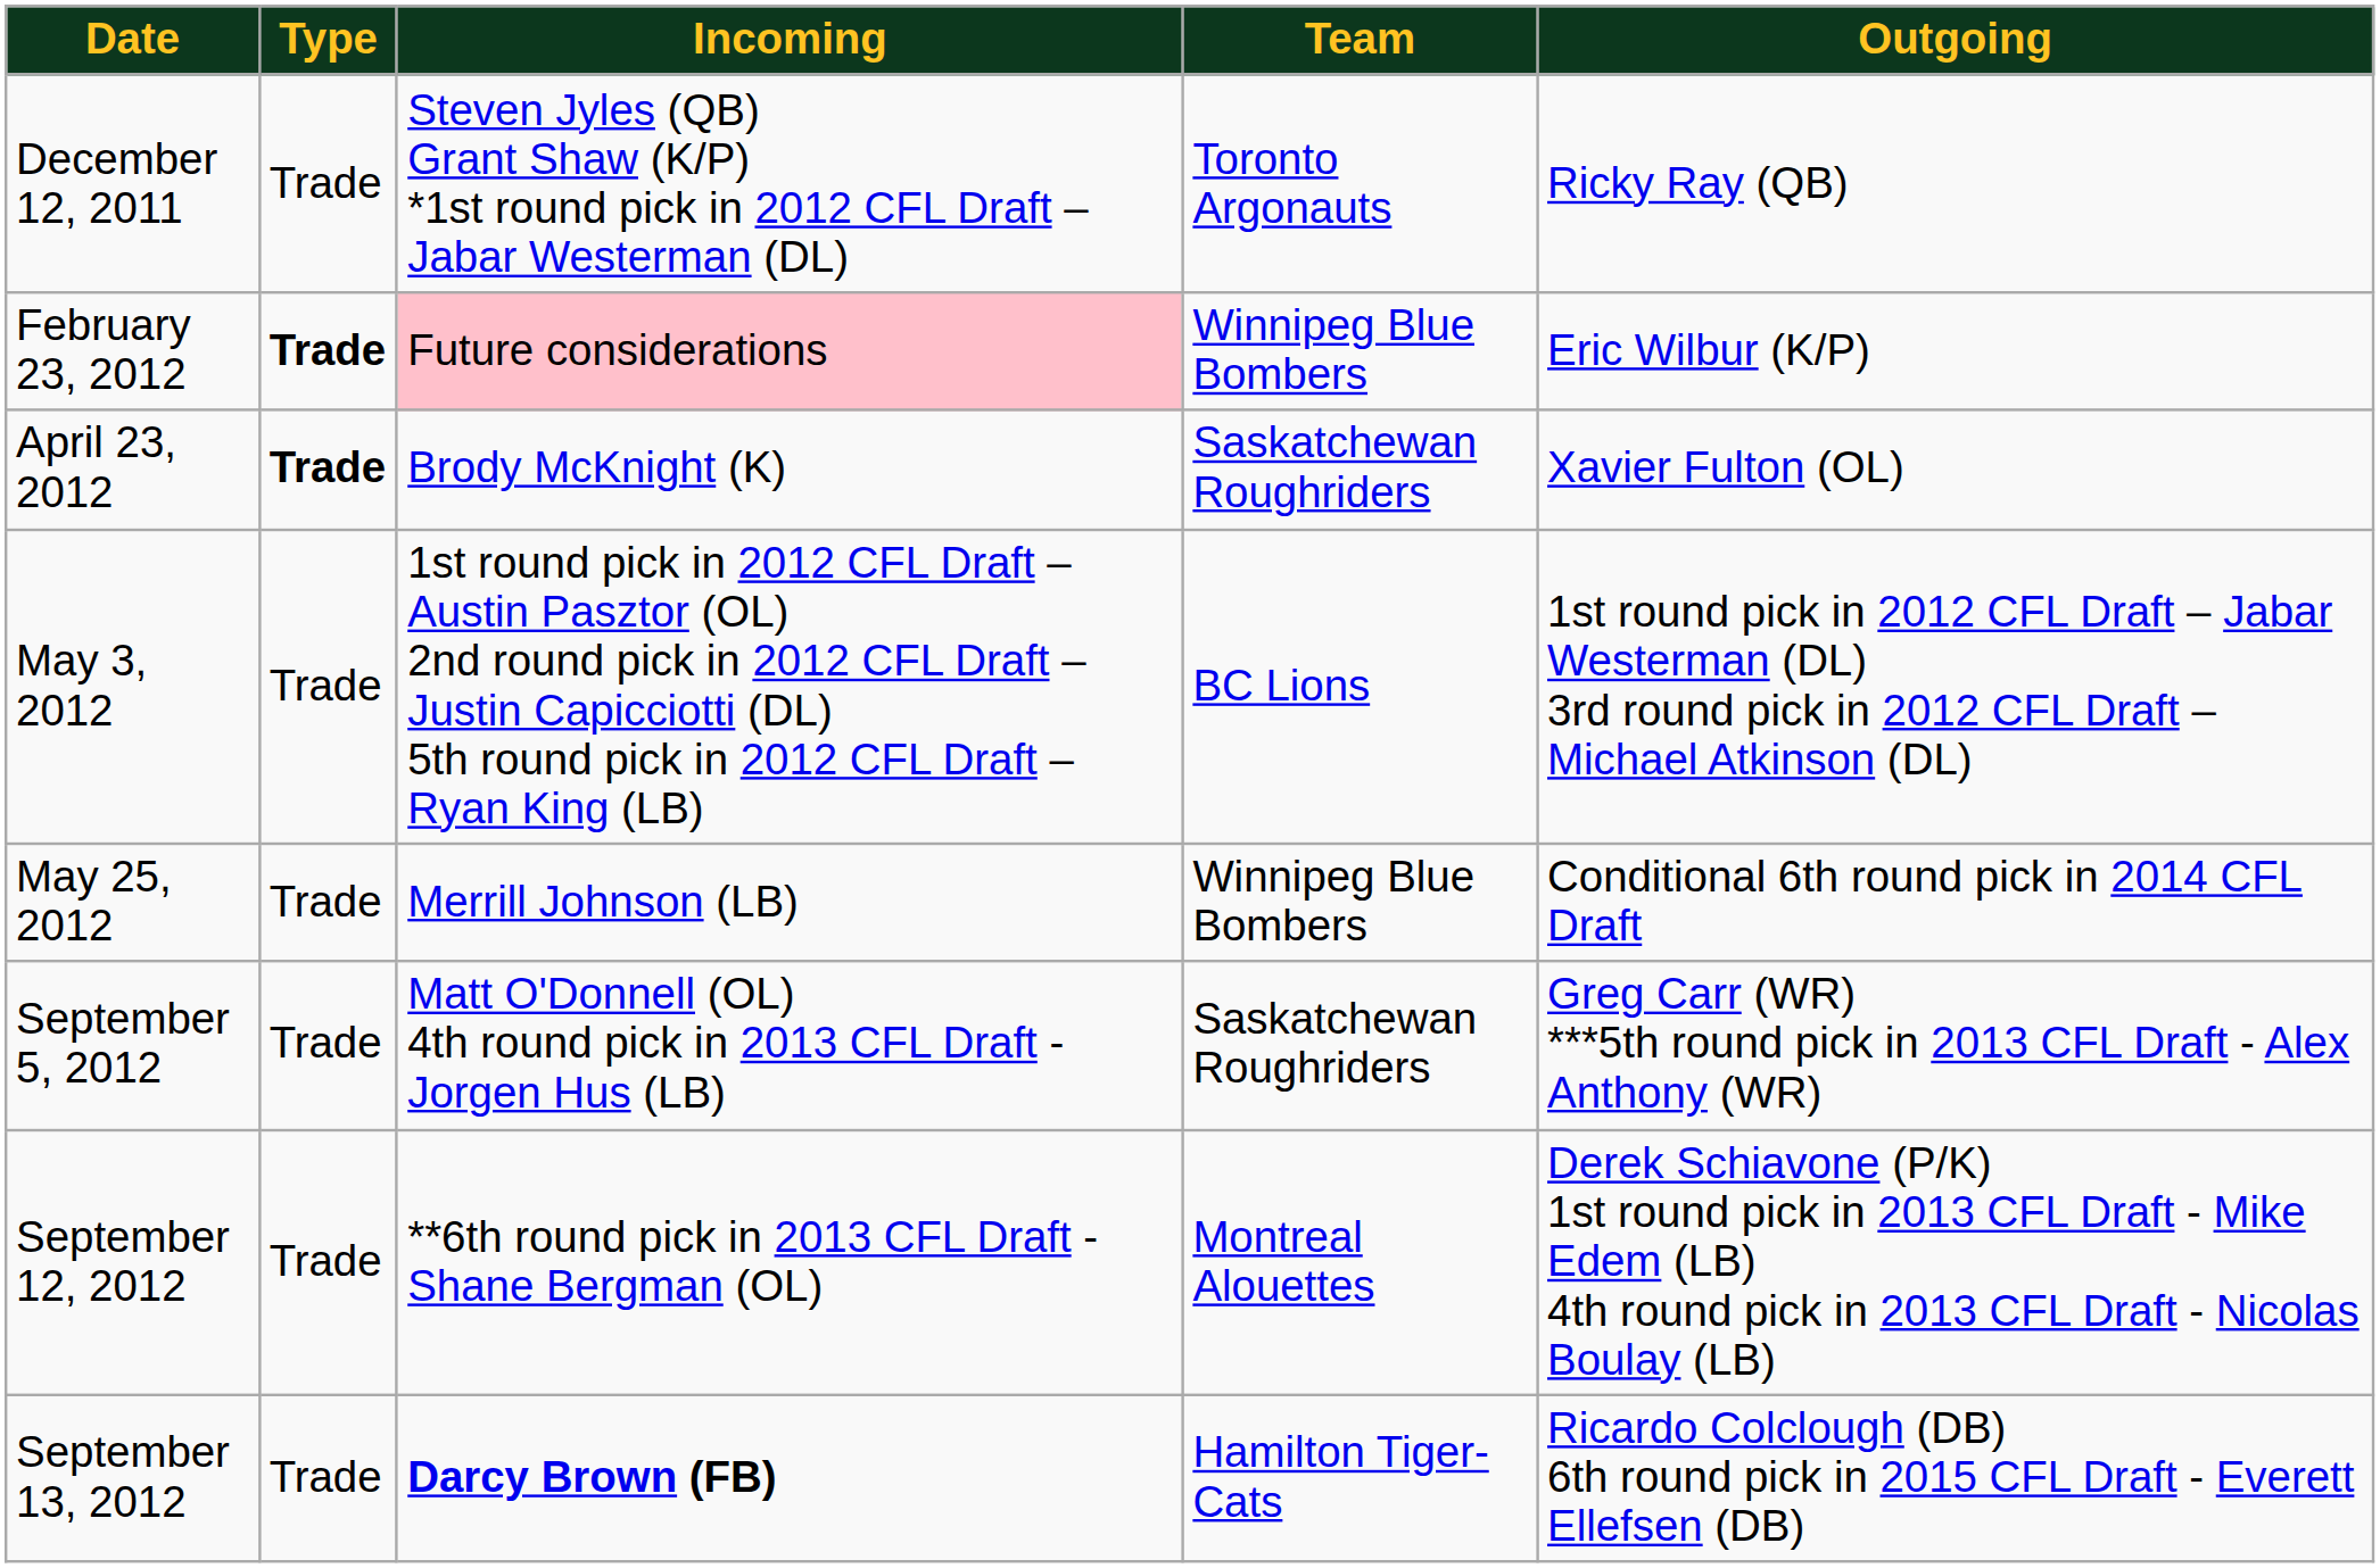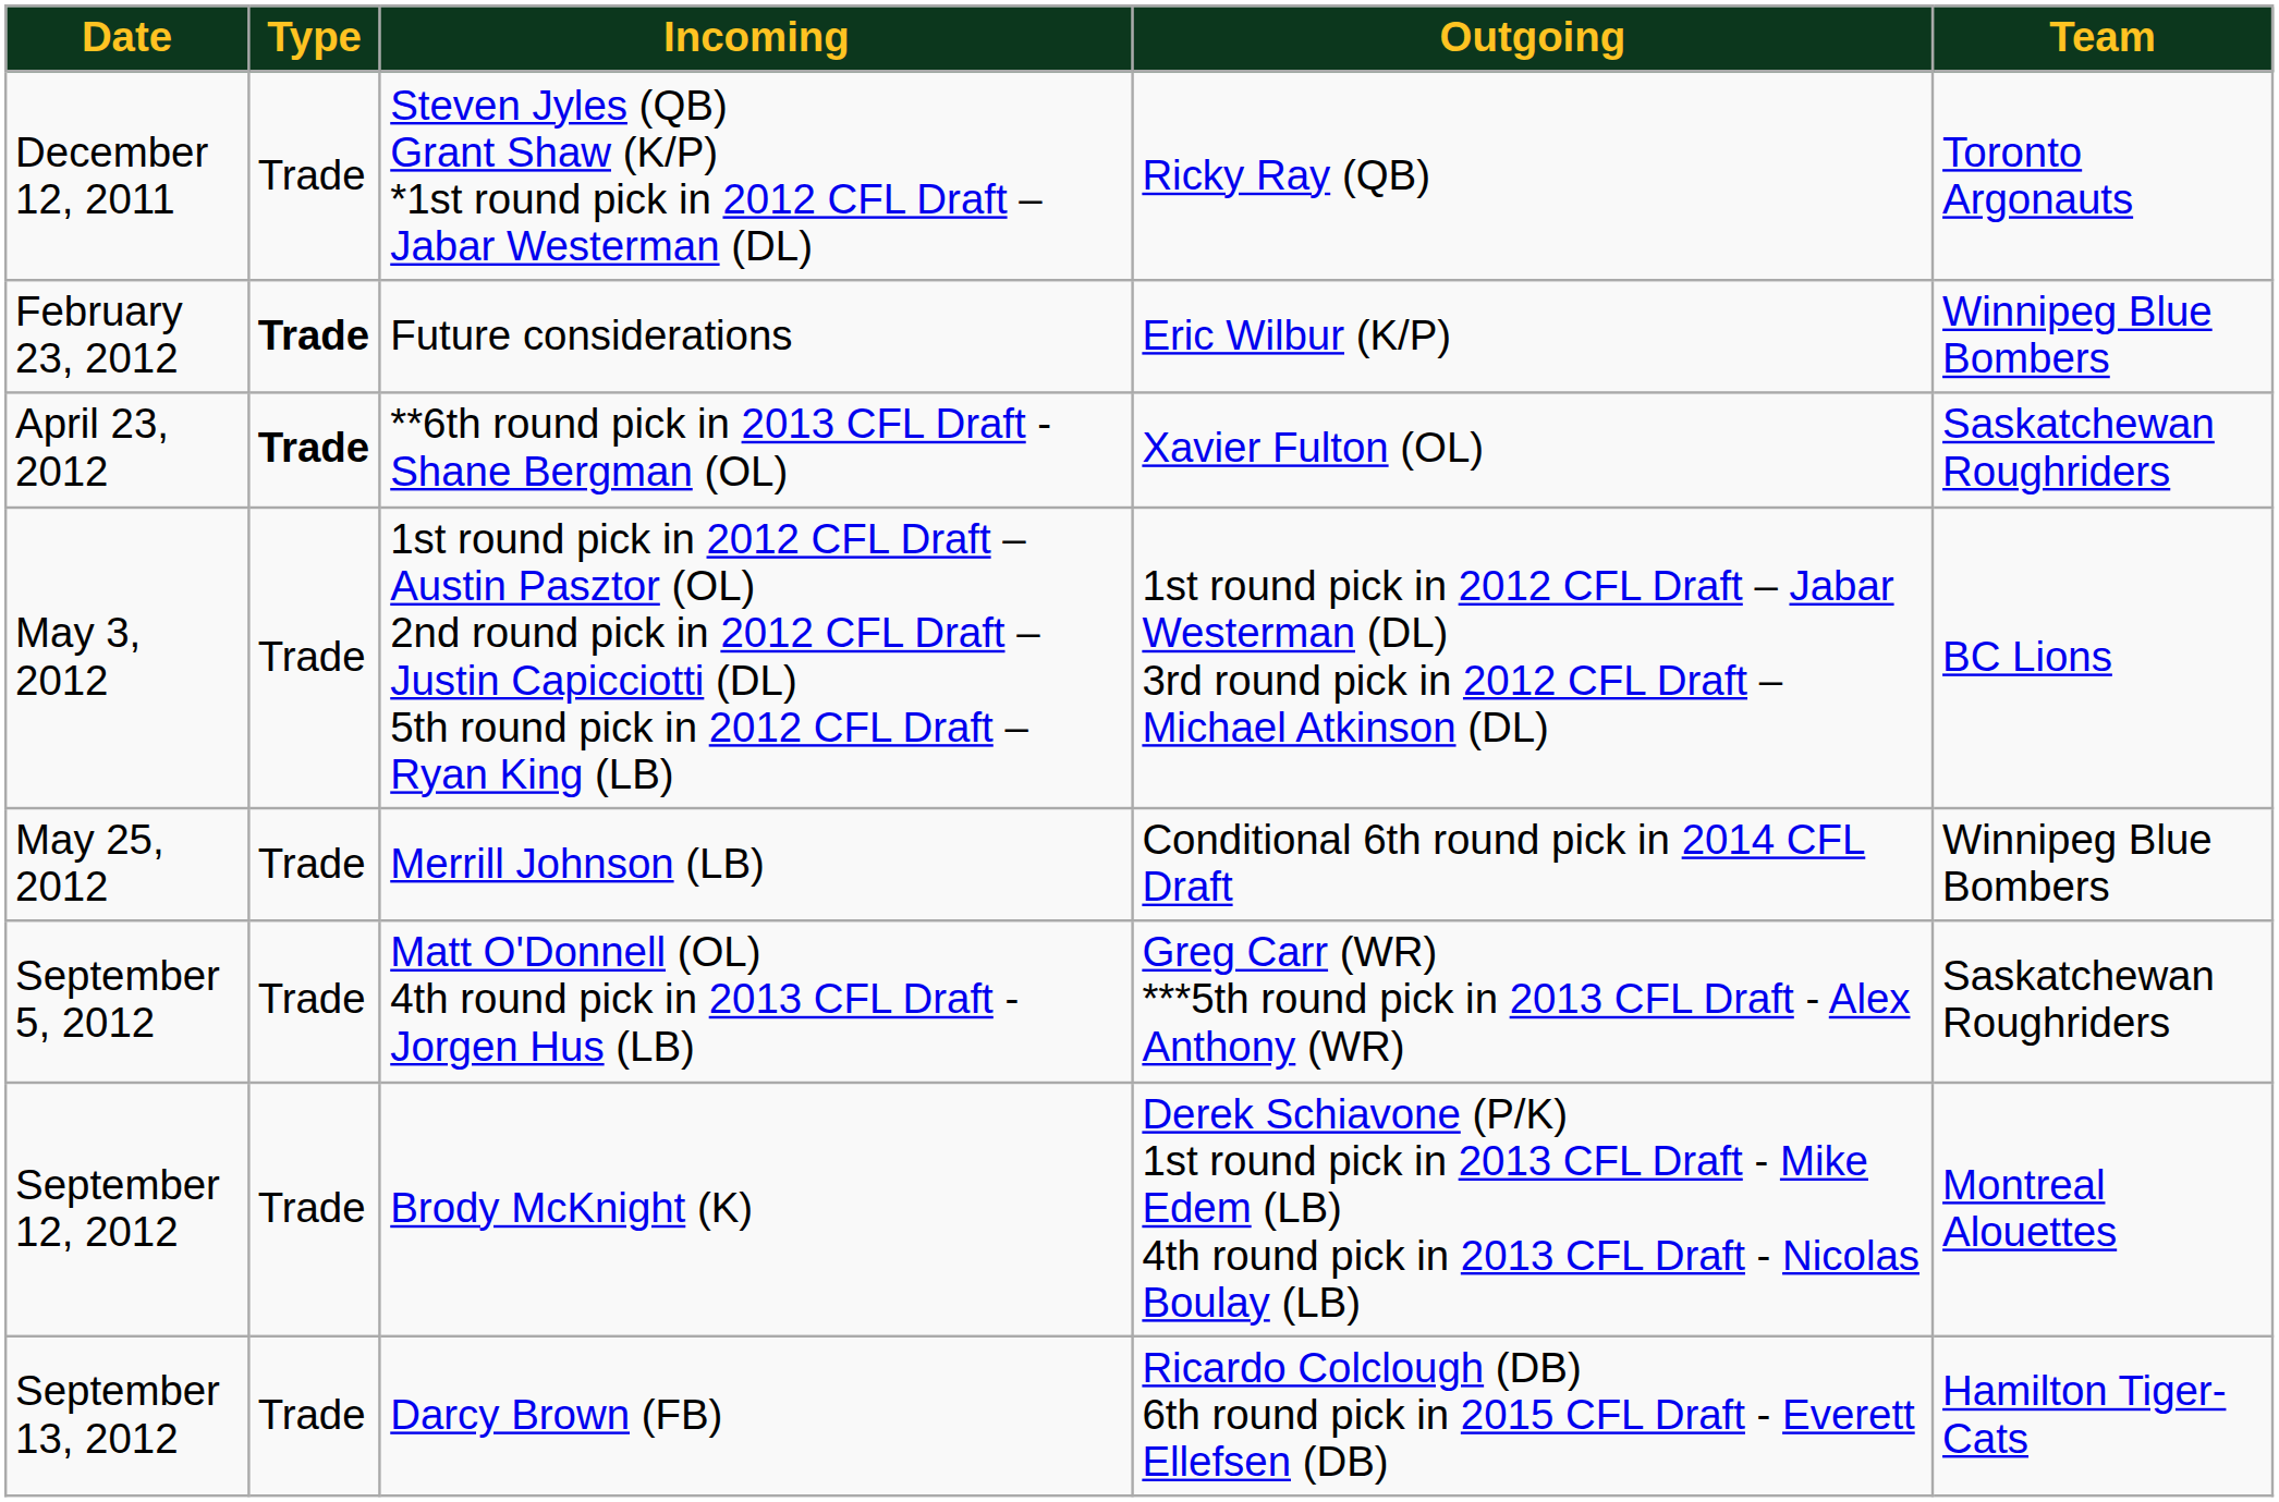columns swapped: Outgoing <-> Team
February 23, 2012 | Incoming: pink background -> no background
April 23, 2012 | Incoming: Brody McKnight (K) -> **6th round pick in 2013 CFL Draft - Shane Bergman (OL)
September 12, 2012 | Incoming: **6th round pick in 2013 CFL Draft - Shane Bergman (OL) -> Brody McKnight (K)
September 13, 2012 | Incoming: bold -> normal
